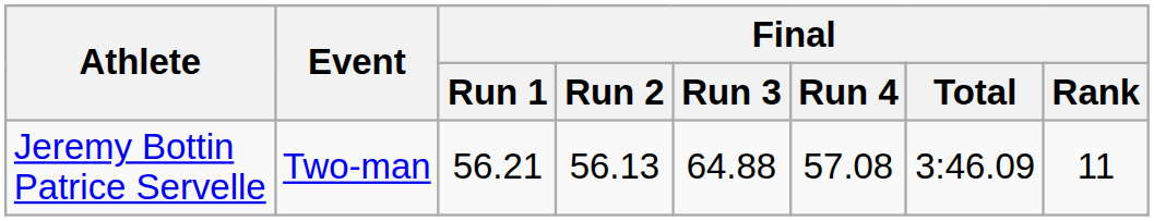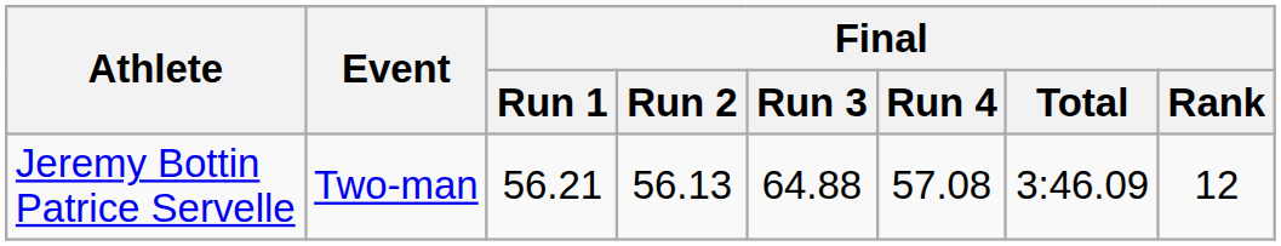Jeremy Bottin Patrice Servelle | Final / Rank: 11 -> 12
